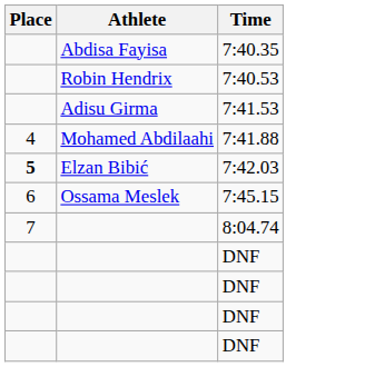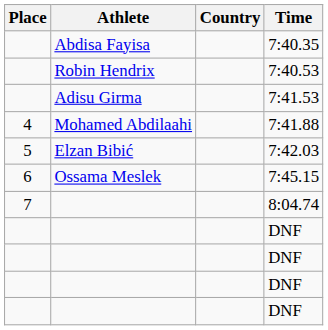+ column: Country
7:42.03 | Place: bold -> normal
